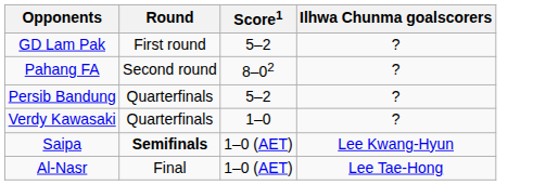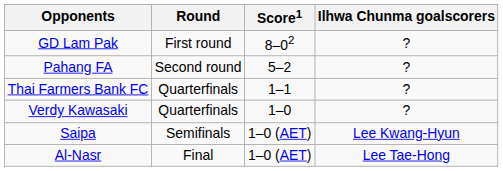GD Lam Pak | Score1: 5–2 -> 8–02
Pahang FA | Score1: 8–02 -> 5–2
+ row: Thai Farmers Bank FC | Quarterfinals | 1–1 | ?
- row: Persib Bandung | Quarterfinals | 5–2 | ?
Saipa | Round: bold -> normal
